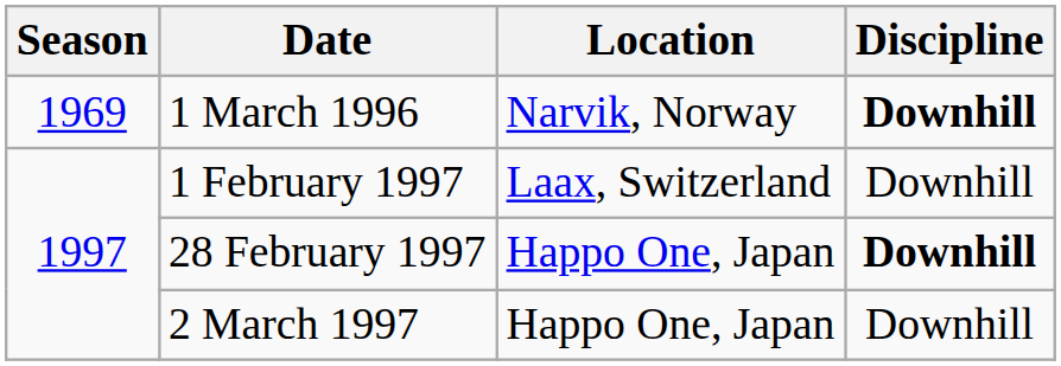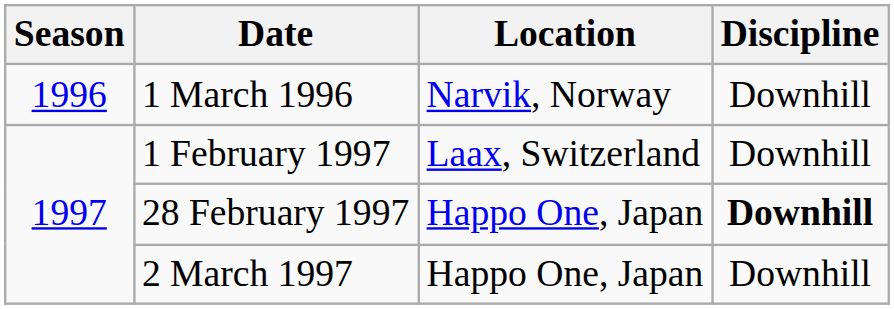1 March 1996 | Season: 1969 -> 1996
1 March 1996 | Discipline: bold -> normal
